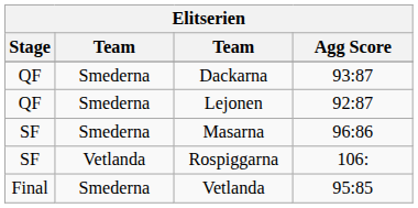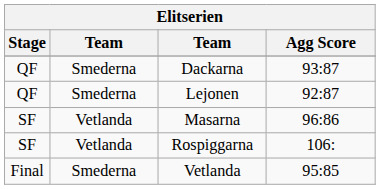Masarna | column 2: Smederna -> Vetlanda
